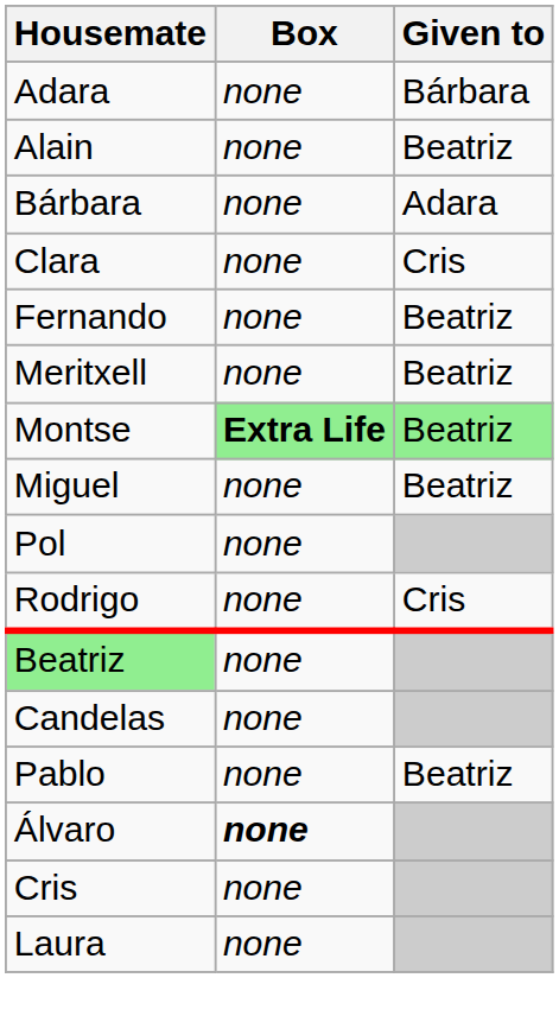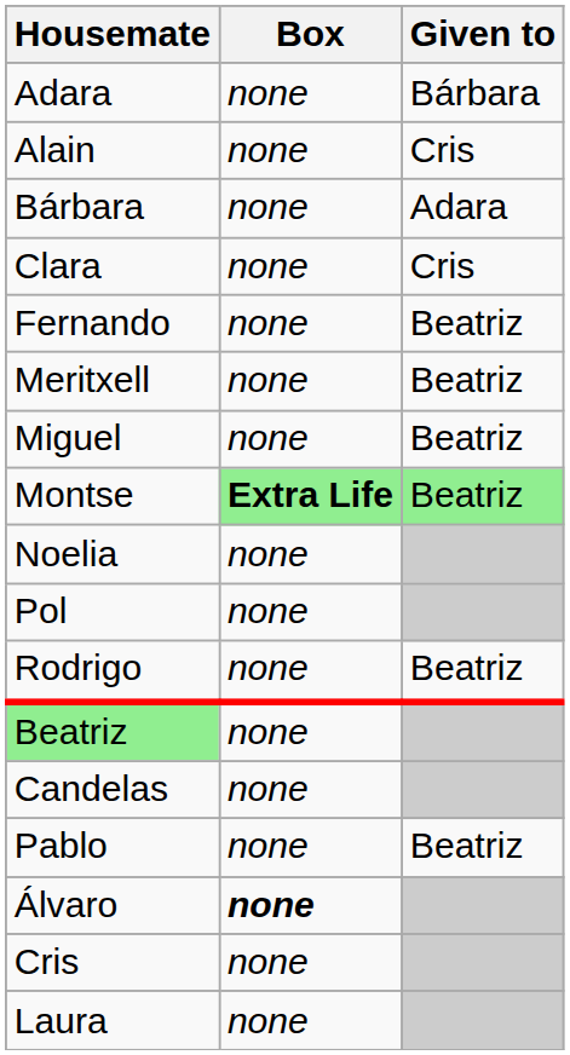Alain | Given to: Beatriz -> Cris
rows swapped: Miguel <-> Montse
+ row: Noelia | none
Rodrigo | Given to: Cris -> Beatriz
